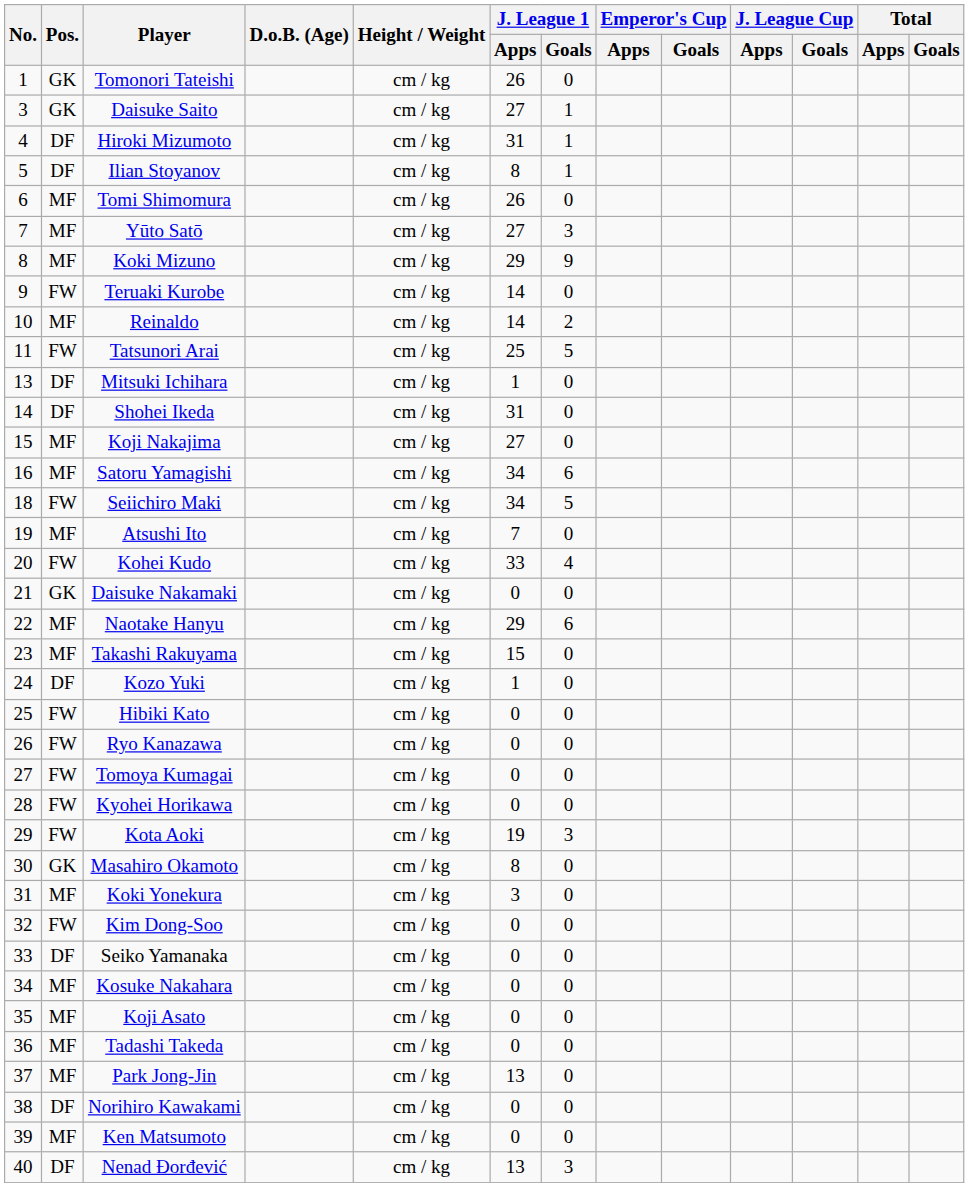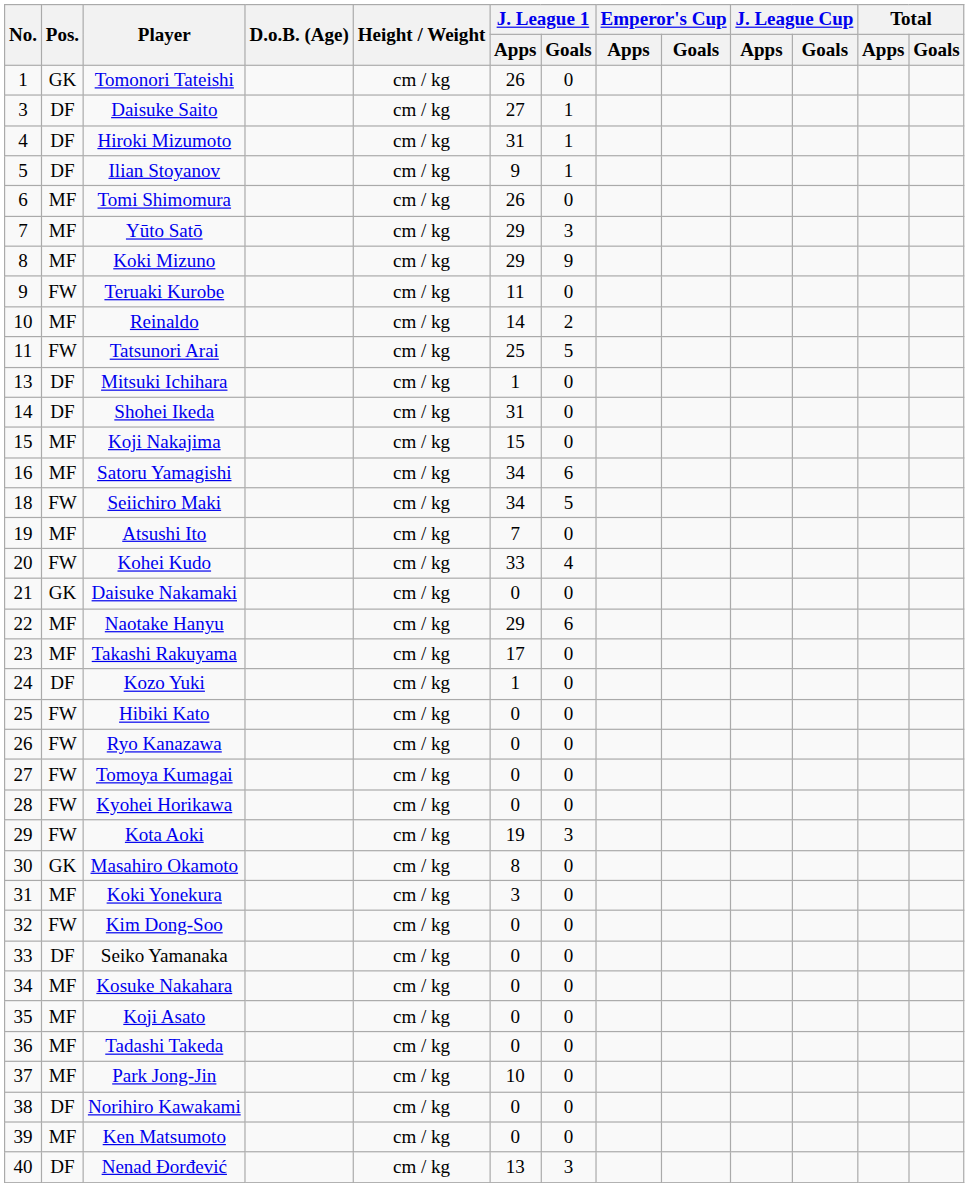Daisuke Saito | Pos.: GK -> DF
Ilian Stoyanov | J. League 1 / Apps: 8 -> 9
Yūto Satō | J. League 1 / Apps: 27 -> 29
Teruaki Kurobe | J. League 1 / Apps: 14 -> 11
Koji Nakajima | J. League 1 / Apps: 27 -> 15
Takashi Rakuyama | J. League 1 / Apps: 15 -> 17
Park Jong-Jin | J. League 1 / Apps: 13 -> 10
